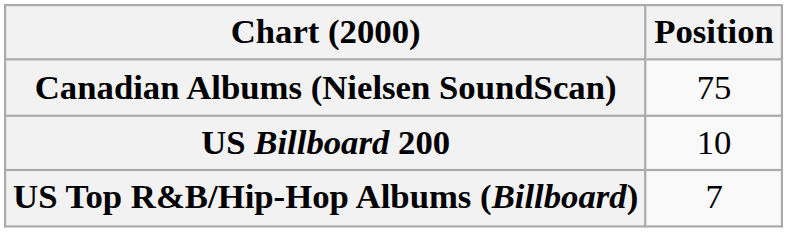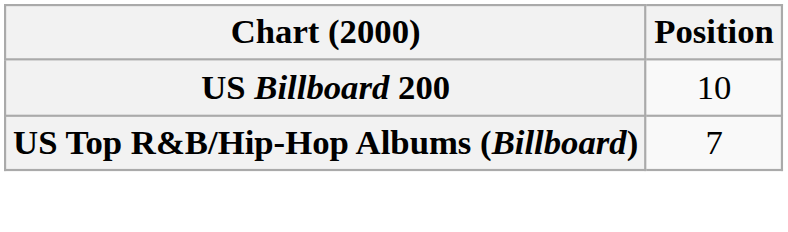- row: Canadian Albums (Nielsen SoundScan) | 75
